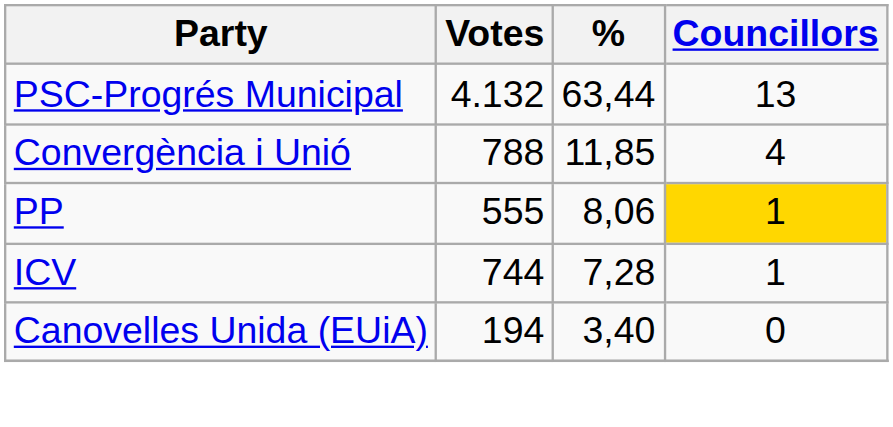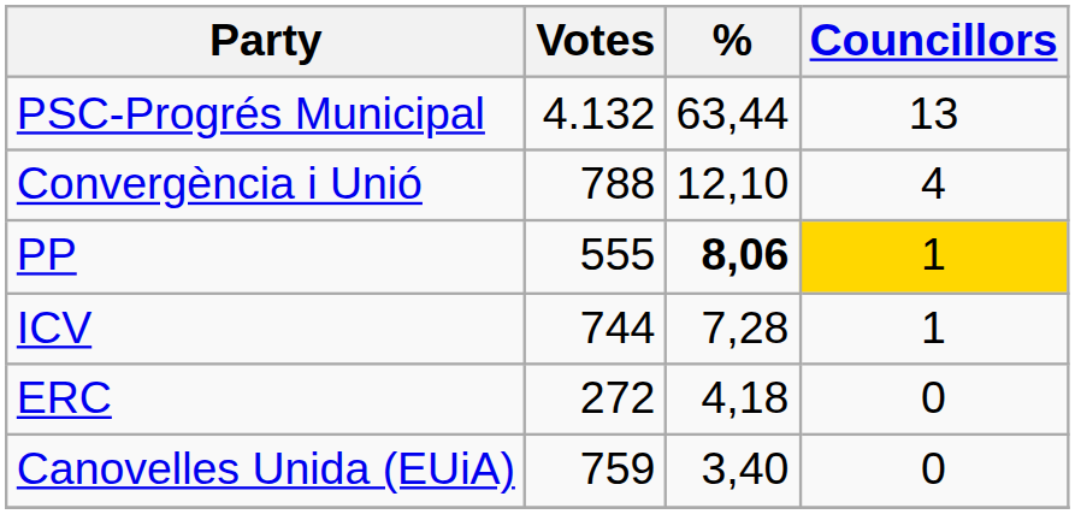Convergència i Unió | %: 11,85 -> 12,10
PP | %: normal -> bold
+ row: ERC | 272 | 4,18 | 0
Canovelles Unida (EUiA) | Votes: 194 -> 759
